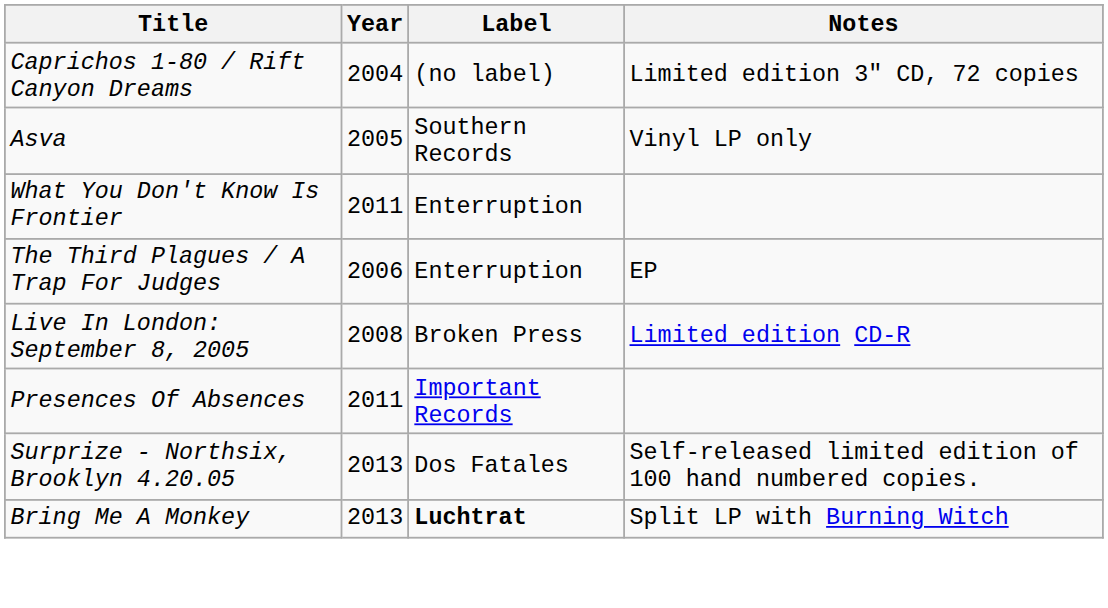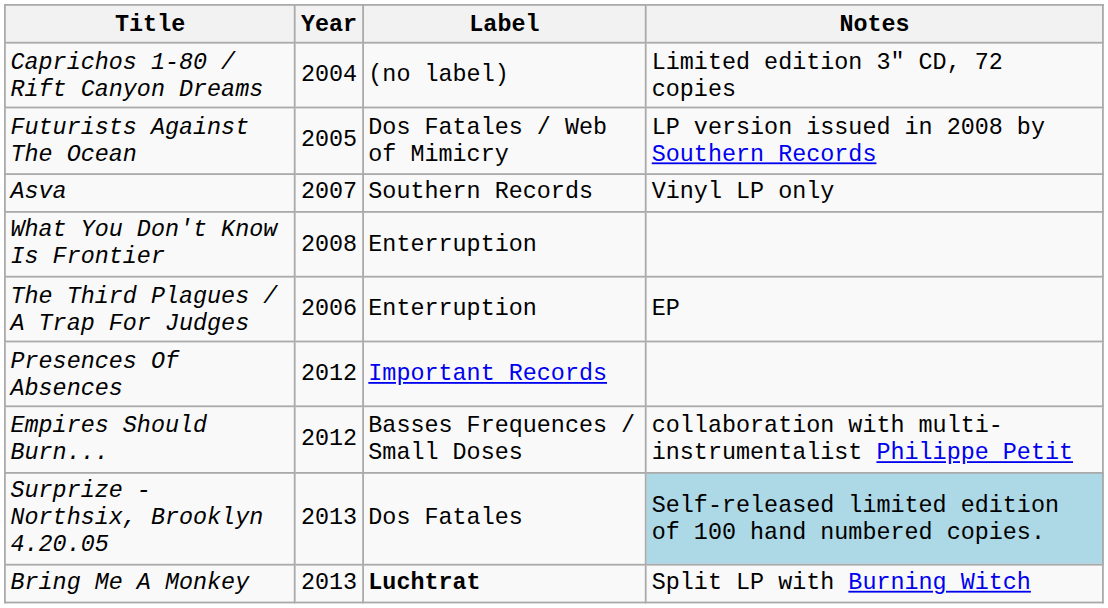+ row: Futurists Against The Ocean | 2005 | Dos Fatales / Web of Mimicry | LP version issued in 2008 by Southern Records
Asva | Year: 2005 -> 2007
What You Don't Know Is Frontier | Year: 2011 -> 2008
- row: Live In London: September 8, 2005 | 2008 | Broken Press | Limited edition CD-R
Presences Of Absences | Year: 2011 -> 2012
+ row: Empires Should Burn... | 2012 | Basses Frequences / Small Doses | collaboration with multi-instrumentalist Philippe Petit
Surprize - Northsix, Brooklyn 4.20.05 | Notes: no background -> lightblue background
